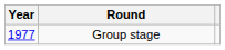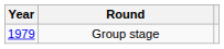Group stage | Year: 1977 -> 1979
